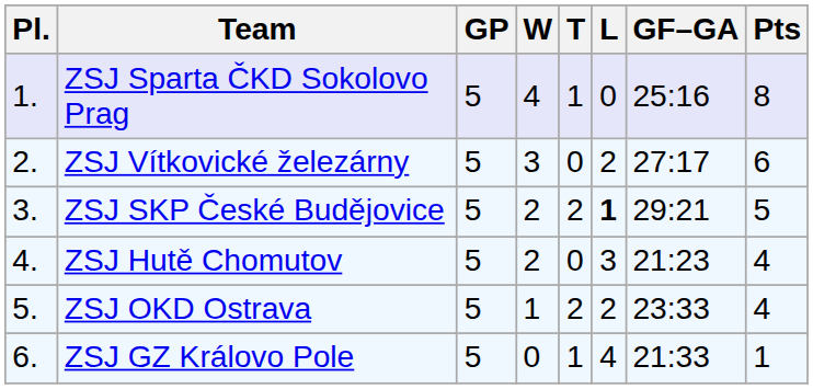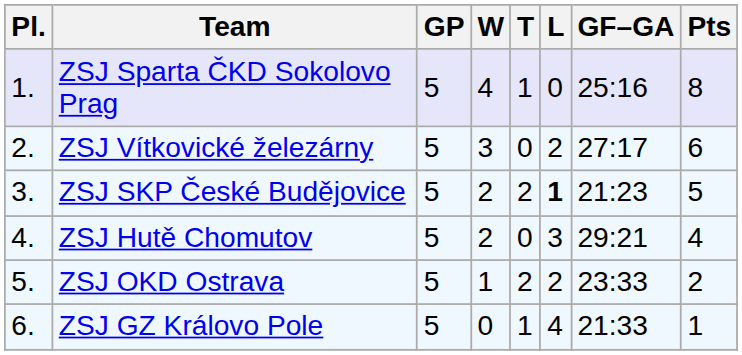ZSJ SKP České Budějovice | GF–GA: 29:21 -> 21:23
ZSJ Hutě Chomutov | GF–GA: 21:23 -> 29:21
ZSJ OKD Ostrava | Pts: 4 -> 2
